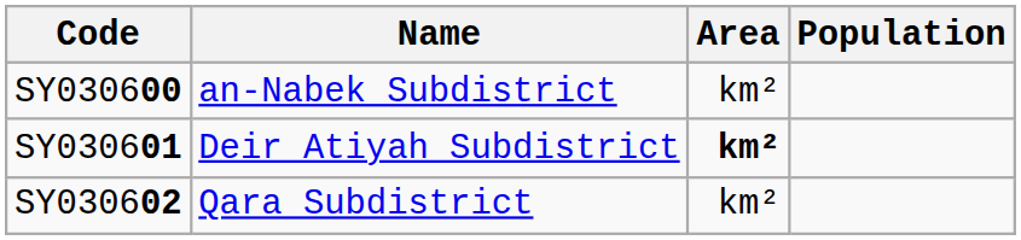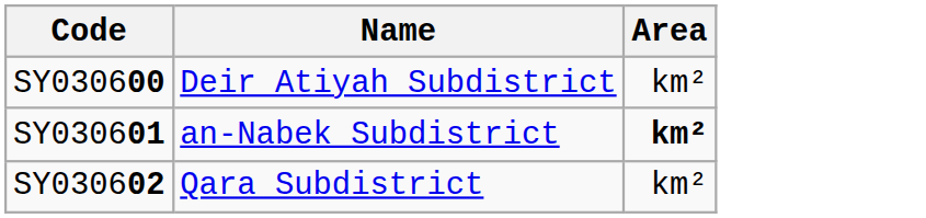- column: Population
SY030600 | Name: an-Nabek Subdistrict -> Deir Atiyah Subdistrict
SY030601 | Name: Deir Atiyah Subdistrict -> an-Nabek Subdistrict
